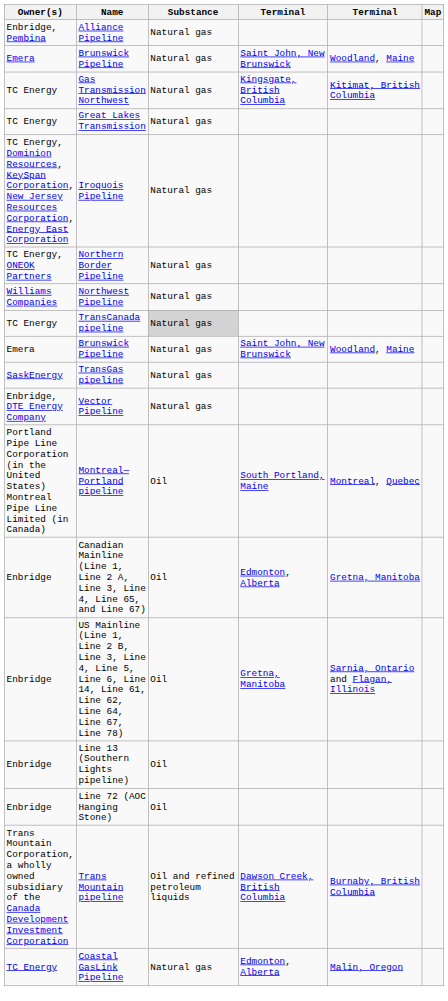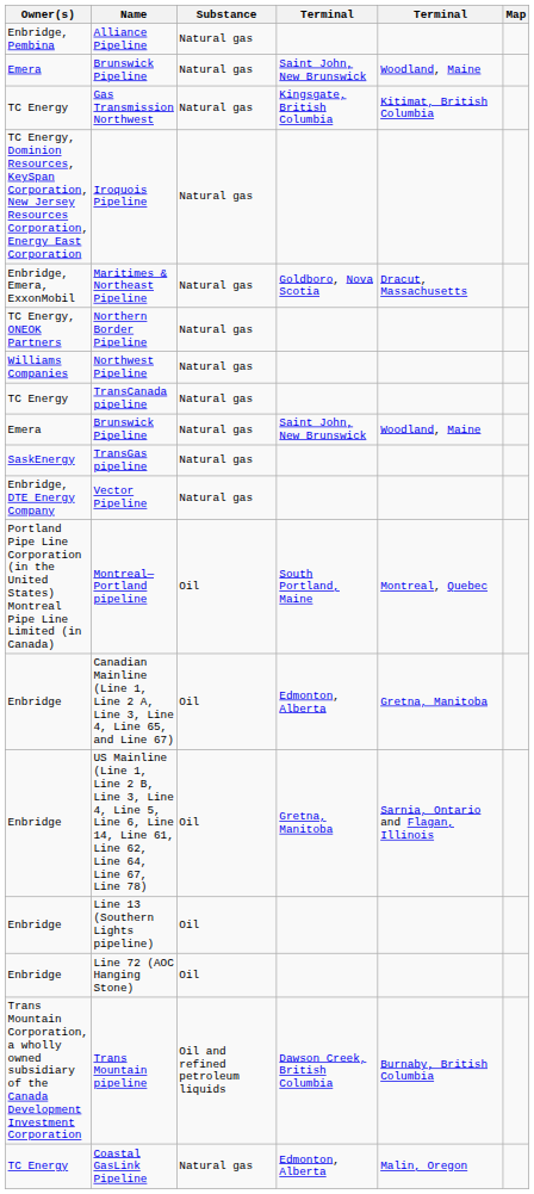- row: TC Energy | Great Lakes Transmission | Natural gas
+ row: Enbridge, Emera, ExxonMobil | Maritimes & Northeast Pipeline | Natural gas | Goldboro, Nova Scotia | Dracut, Massachusetts
TransCanada pipeline | Substance: lightgrey background -> no background
